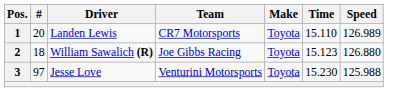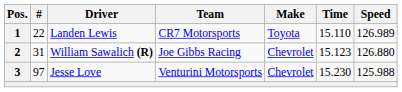1 | #: 20 -> 22
2 | #: 18 -> 31
2 | Make: Toyota -> Chevrolet
3 | Make: Toyota -> Chevrolet
